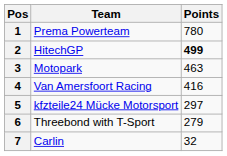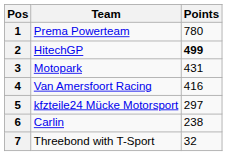3 | Points: 463 -> 431
6 | Team: Threebond with T-Sport -> Carlin
6 | Points: 279 -> 238
7 | Team: Carlin -> Threebond with T-Sport
